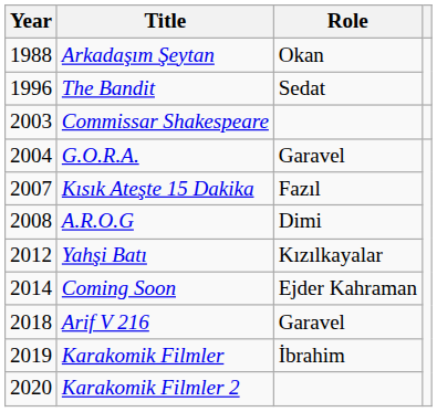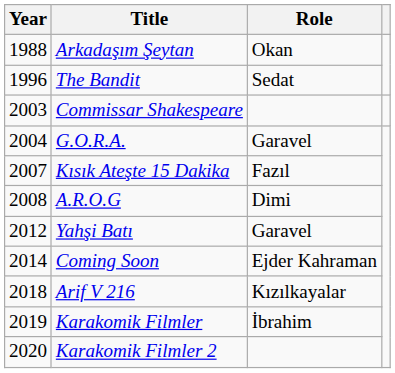Yahşi Batı | Role: Kızılkayalar -> Garavel
Arif V 216 | Role: Garavel -> Kızılkayalar
